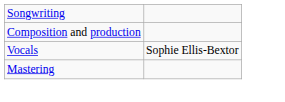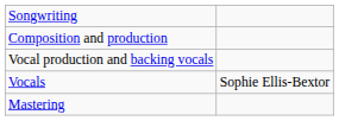+ row: Vocal production and backing vocals
